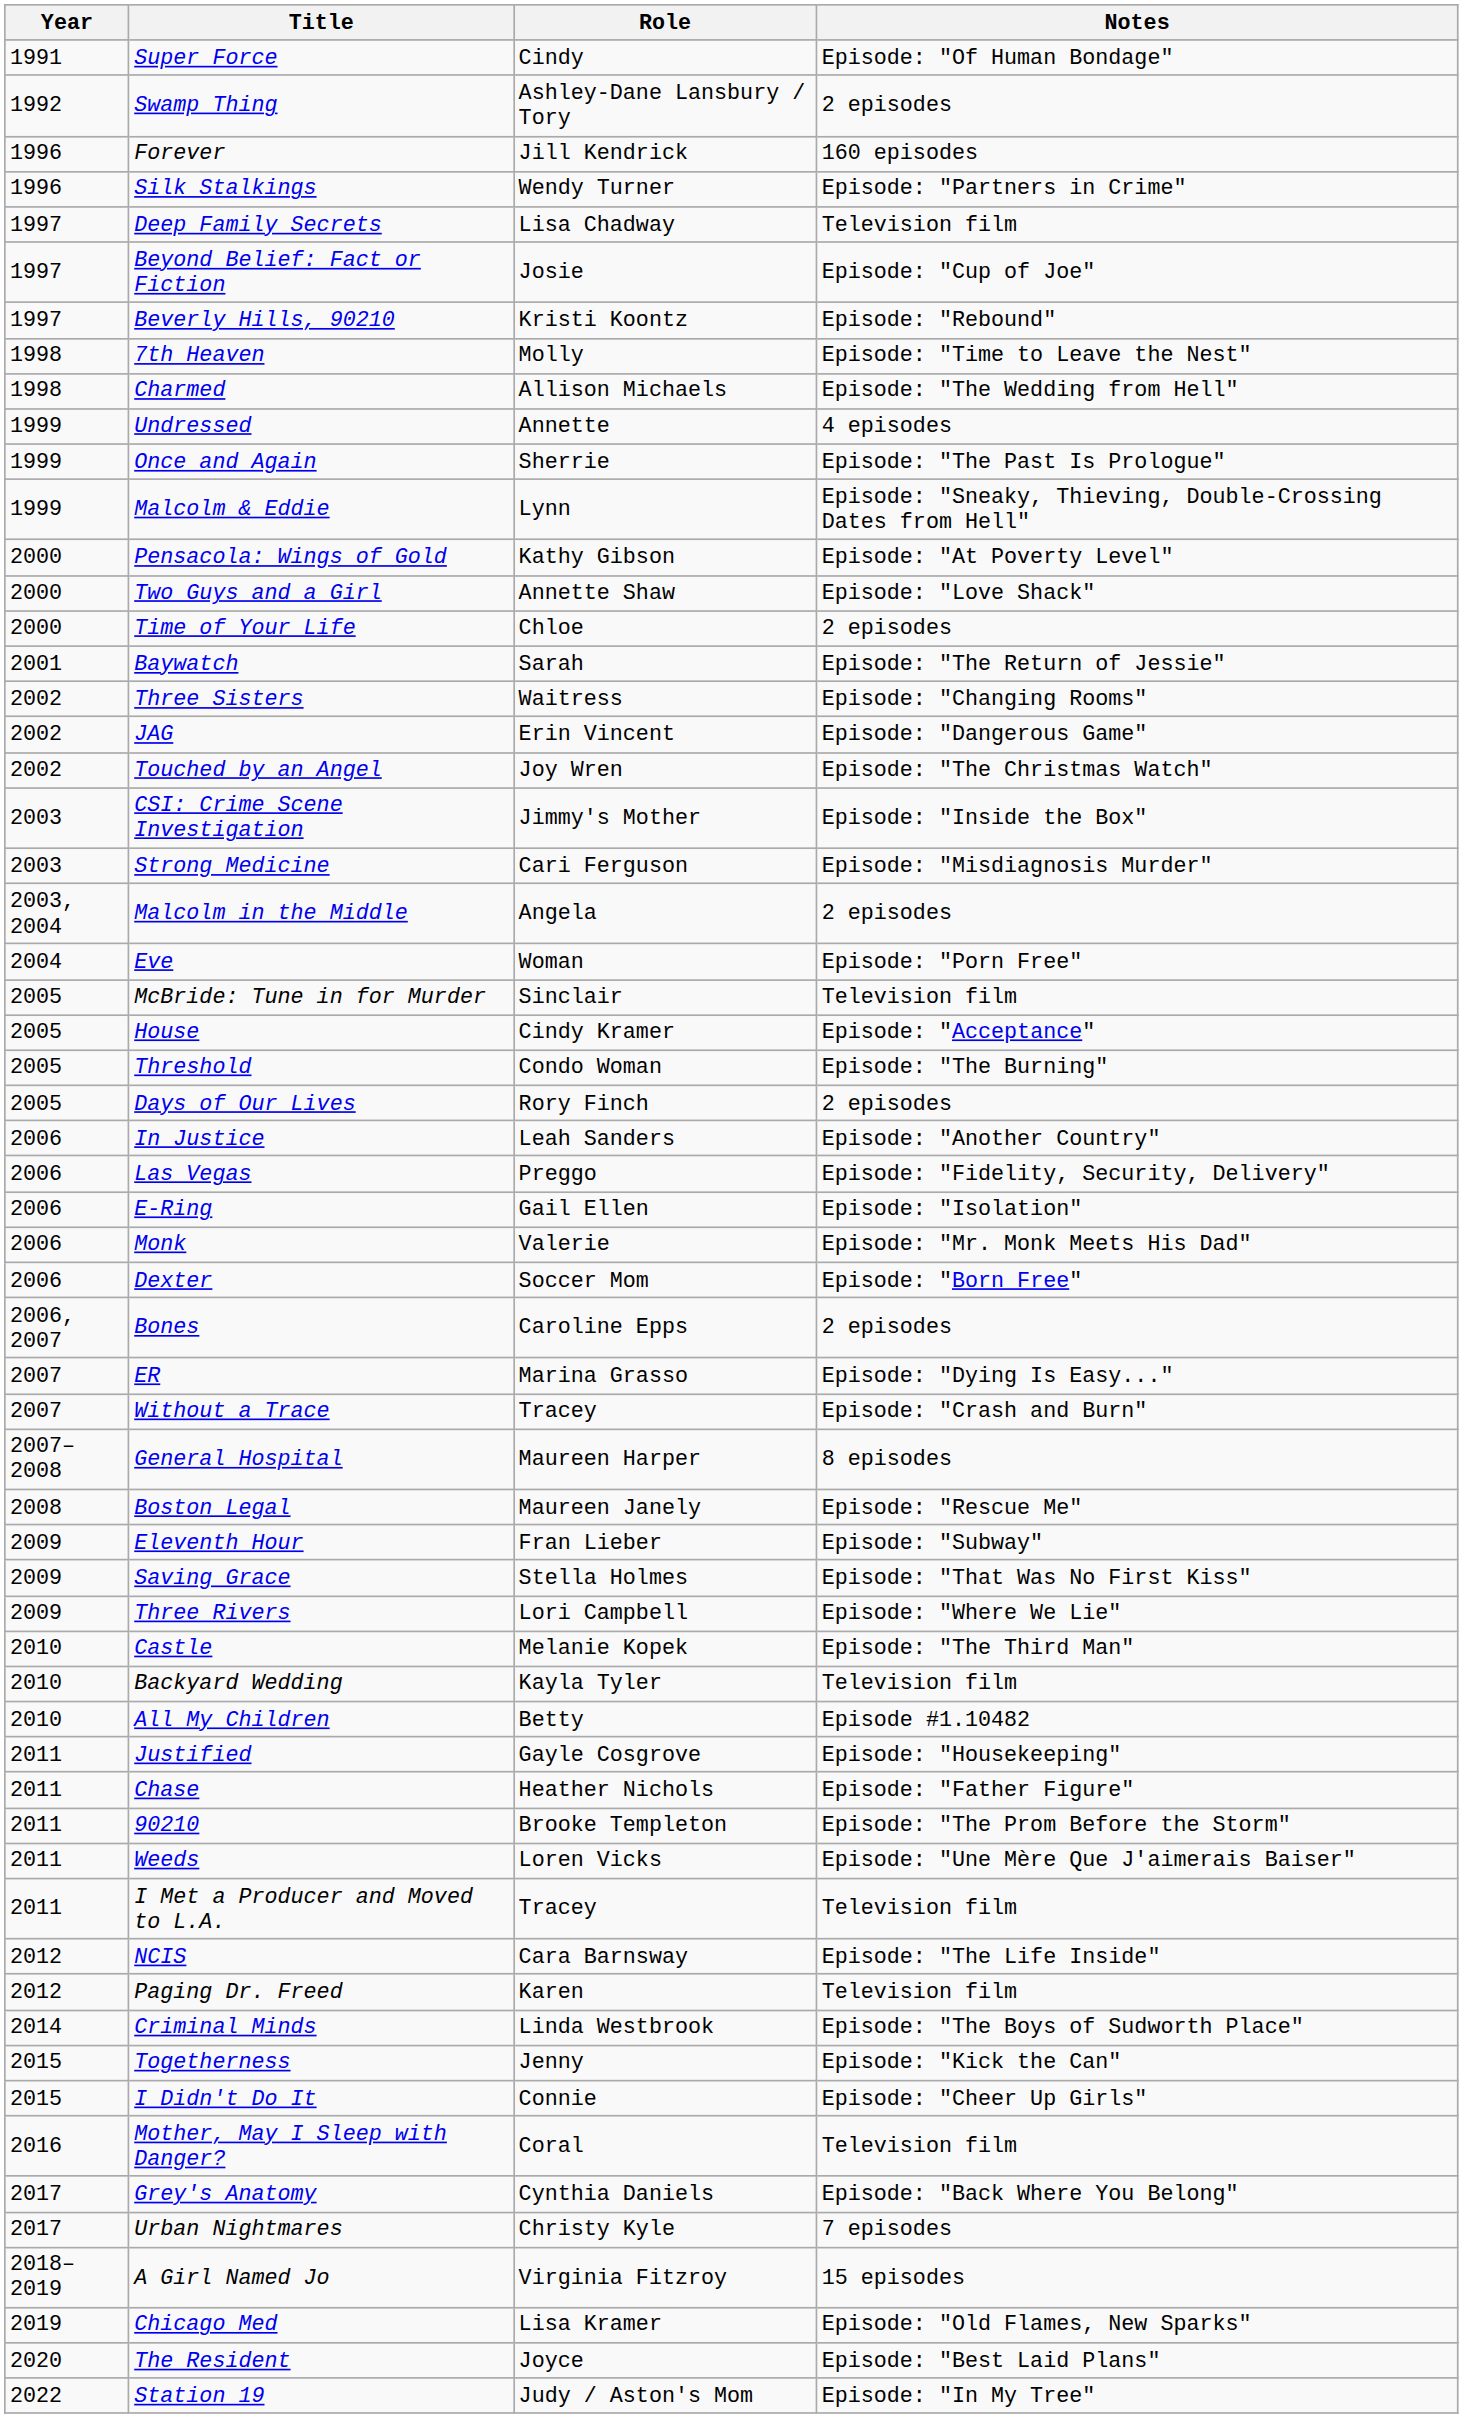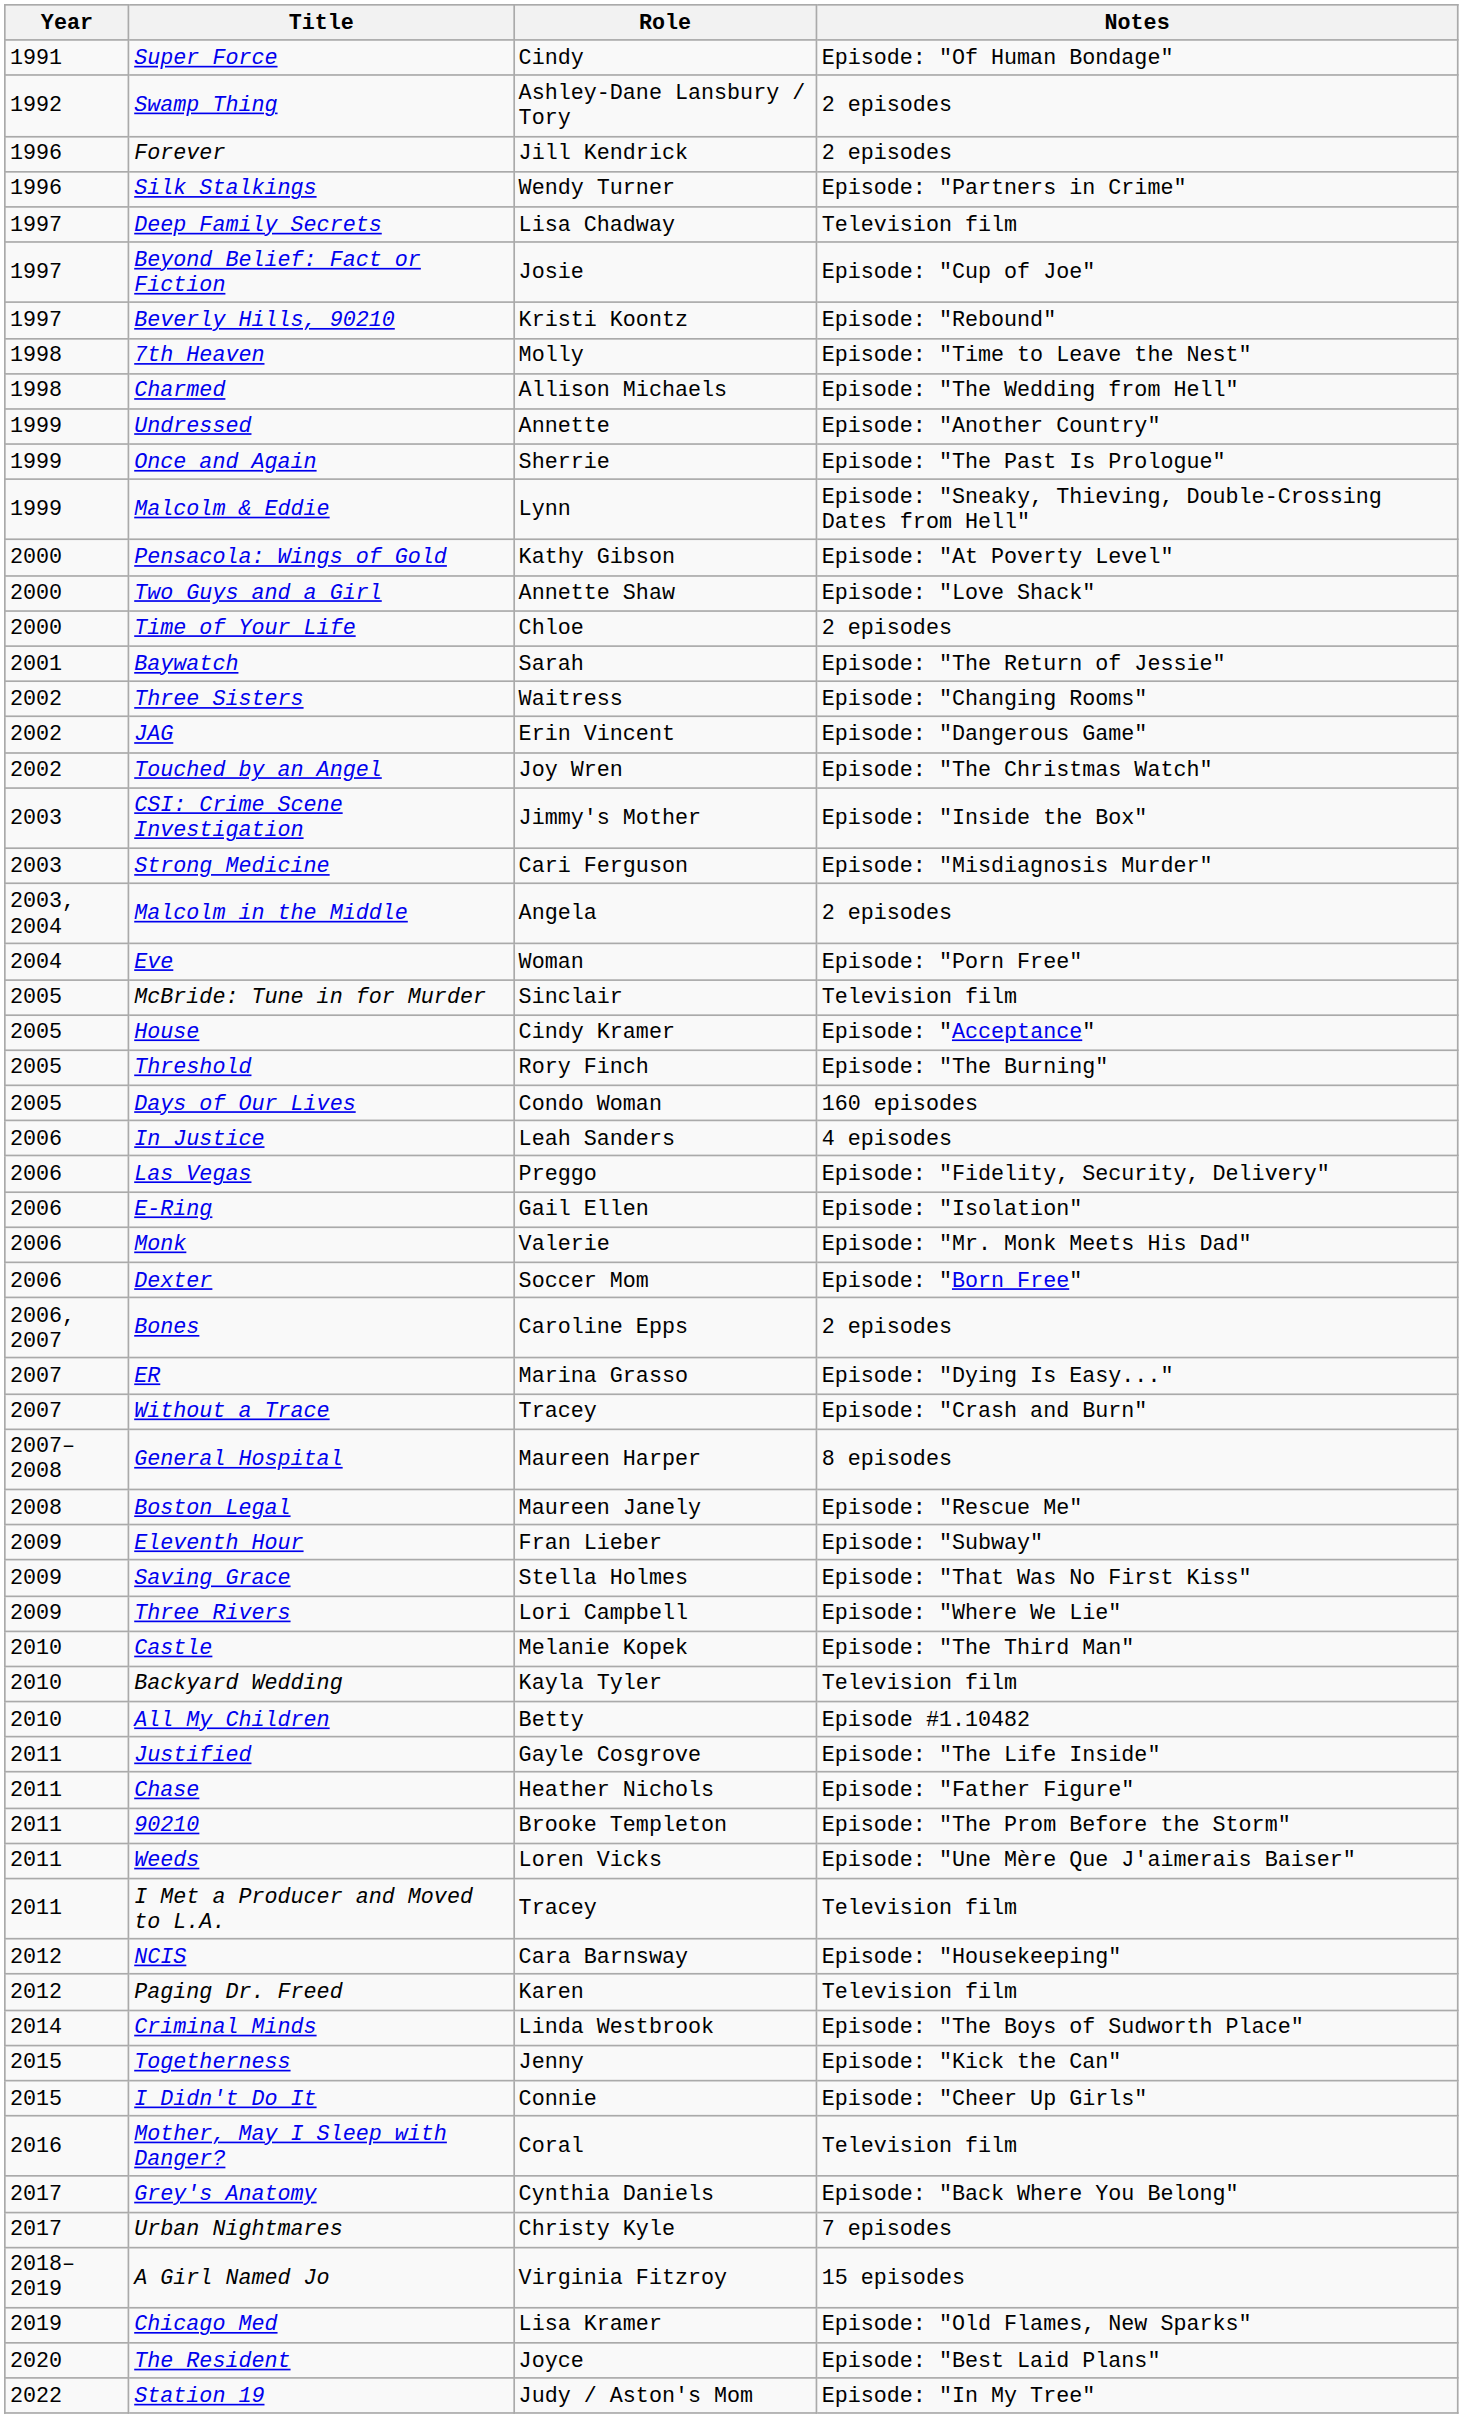Forever | Notes: 160 episodes -> 2 episodes
Undressed | Notes: 4 episodes -> Episode: "Another Country"
Threshold | Role: Condo Woman -> Rory Finch
Days of Our Lives | Role: Rory Finch -> Condo Woman
Days of Our Lives | Notes: 2 episodes -> 160 episodes
In Justice | Notes: Episode: "Another Country" -> 4 episodes
Justified | Notes: Episode: "Housekeeping" -> Episode: "The Life Inside"
NCIS | Notes: Episode: "The Life Inside" -> Episode: "Housekeeping"
